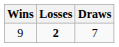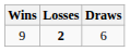9 | Draws: 7 -> 6
